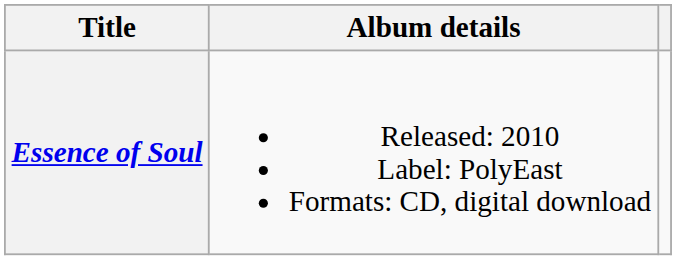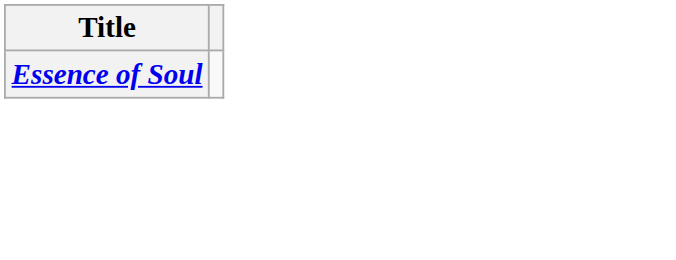- column: Album details | Released: 2010 Label: PolyEast Formats: CD, digital download
